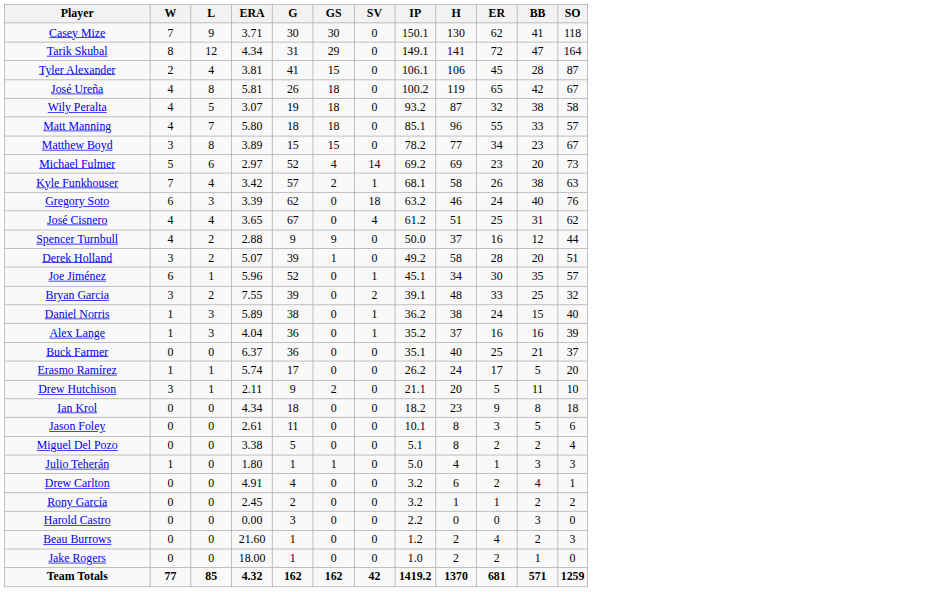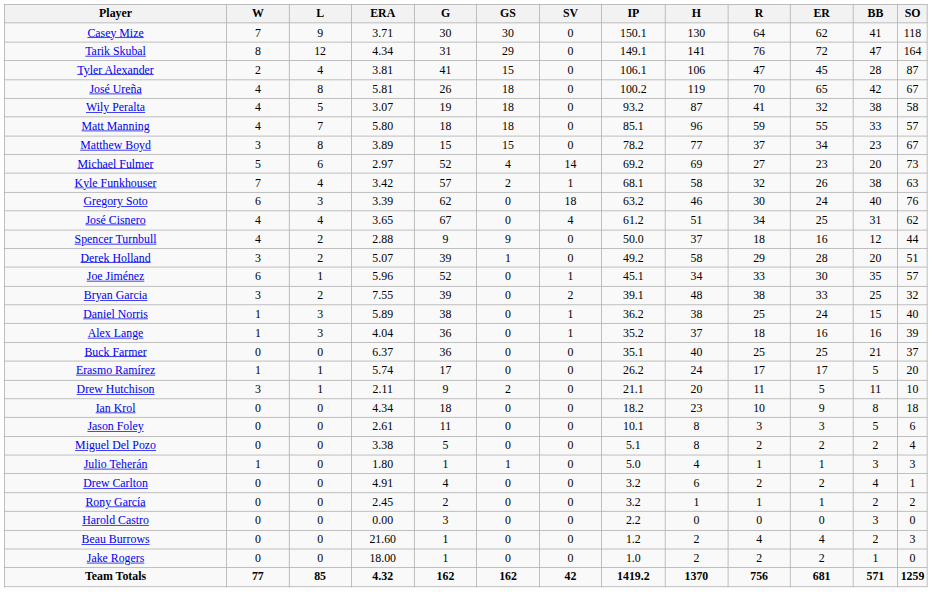+ column: R | 64 | 76 | 47 | 70 | 41 | 59 | 37 | 27 | 32 | 30 | 34 | 18 | 29 | 33 | 38 | 25 | 18 | 25 | 17 | 11 | 10 | 3 | 2 | 1 | 2 | 1 | 0 | 4 | 2 | 756
